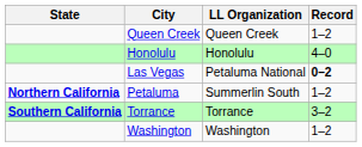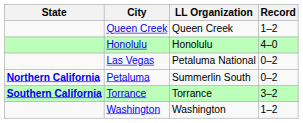Las Vegas | Record: bold -> normal
Petaluma | Record: 1–2 -> 0–2
